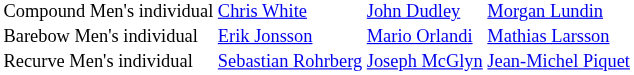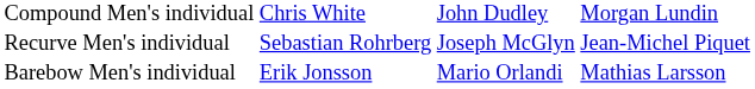rows swapped: Recurve Men's individual <-> Barebow Men's individual
